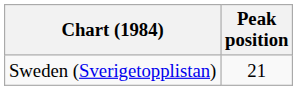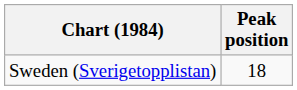Sweden (Sverigetopplistan) | Peak position: 21 -> 18
